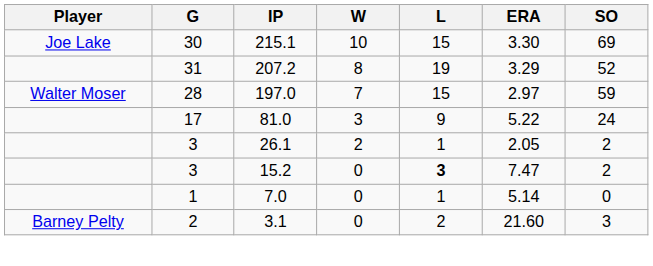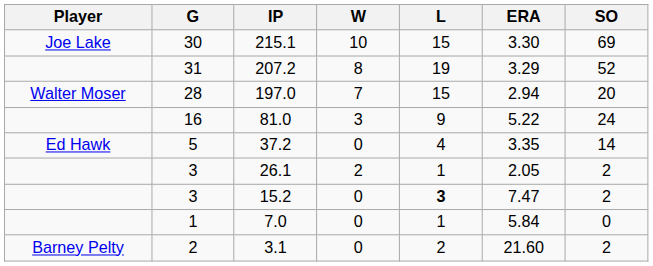197.0 | ERA: 2.97 -> 2.94
197.0 | SO: 59 -> 20
81.0 | G: 17 -> 16
+ row: Ed Hawk | 5 | 37.2 | 0 | 4 | 3.35 | 14
7.0 | ERA: 5.14 -> 5.84
3.1 | SO: 3 -> 2
